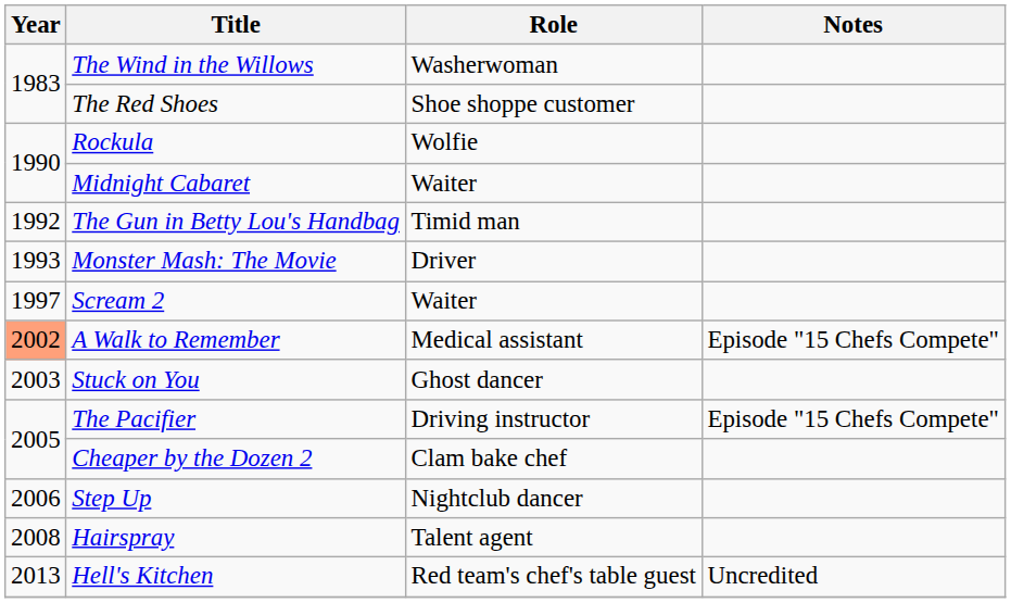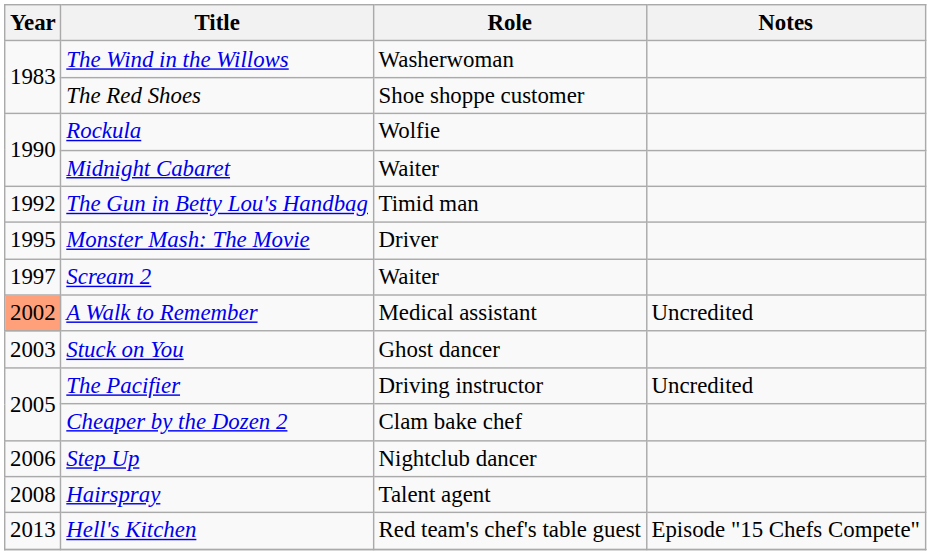Monster Mash: The Movie | Year: 1993 -> 1995
A Walk to Remember | Notes: Episode "15 Chefs Compete" -> Uncredited
The Pacifier | Notes: Episode "15 Chefs Compete" -> Uncredited
Hell's Kitchen | Notes: Uncredited -> Episode "15 Chefs Compete"
